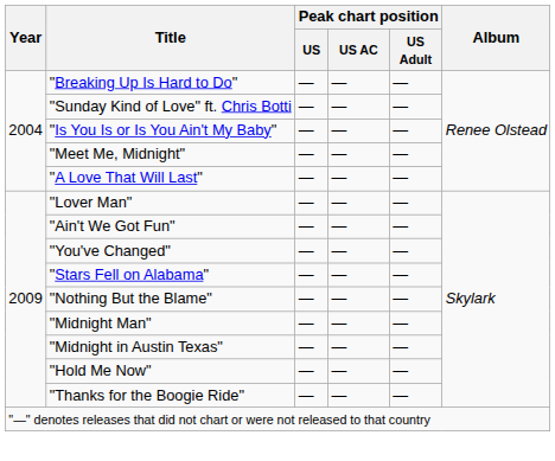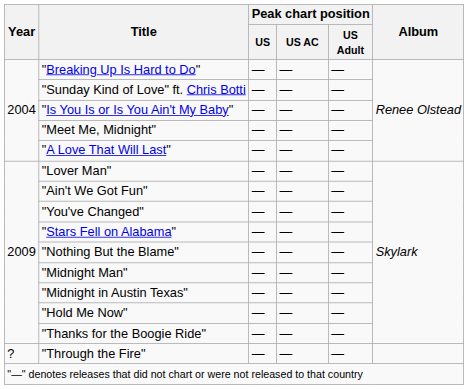+ row: ? | "Through the Fire" | — | — | —
